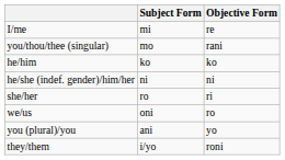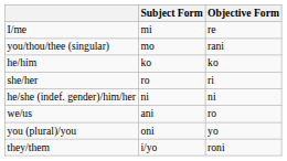rows swapped: she/her <-> he/she (indef. gender)/him/her
we/us | Subject Form: oni -> ani
you (plural)/you | Subject Form: ani -> oni
